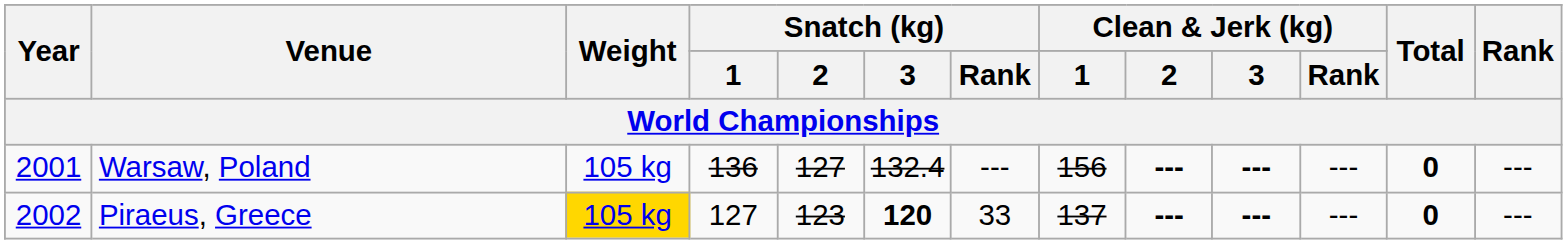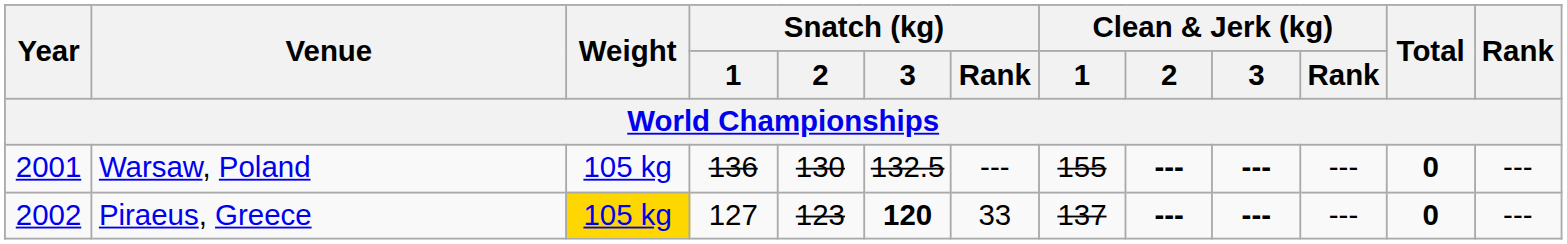Warsaw, Poland | Snatch (kg) / 2: 127 -> 130
Warsaw, Poland | Snatch (kg) / 3: 132.4 -> 132.5
Warsaw, Poland | Clean & Jerk (kg) / 1: 156 -> 155
